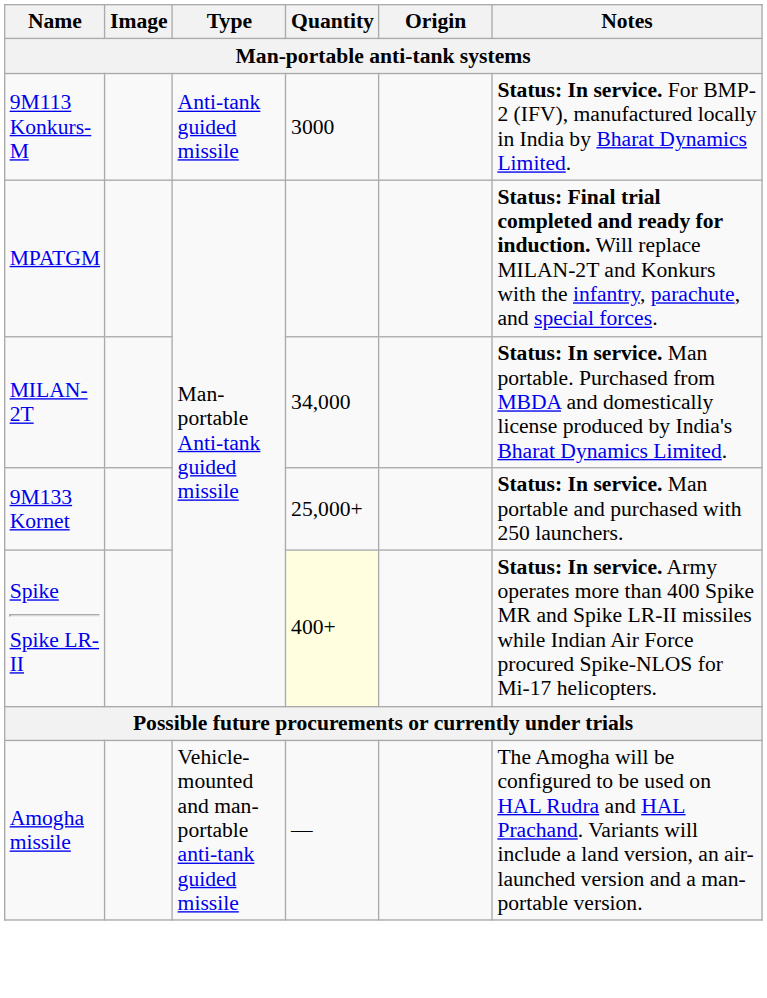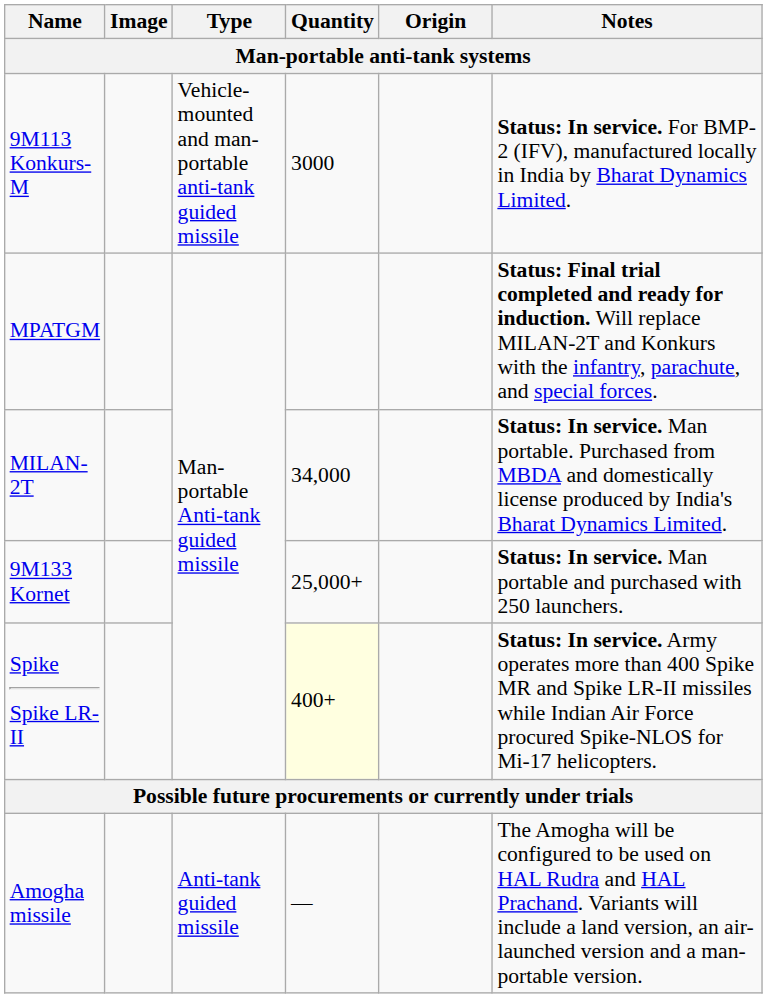9M113 Konkurs-M | Type: Anti-tank guided missile -> Vehicle-mounted and man-portable anti-tank guided missile
Amogha missile | Type: Vehicle-mounted and man-portable anti-tank guided missile -> Anti-tank guided missile
